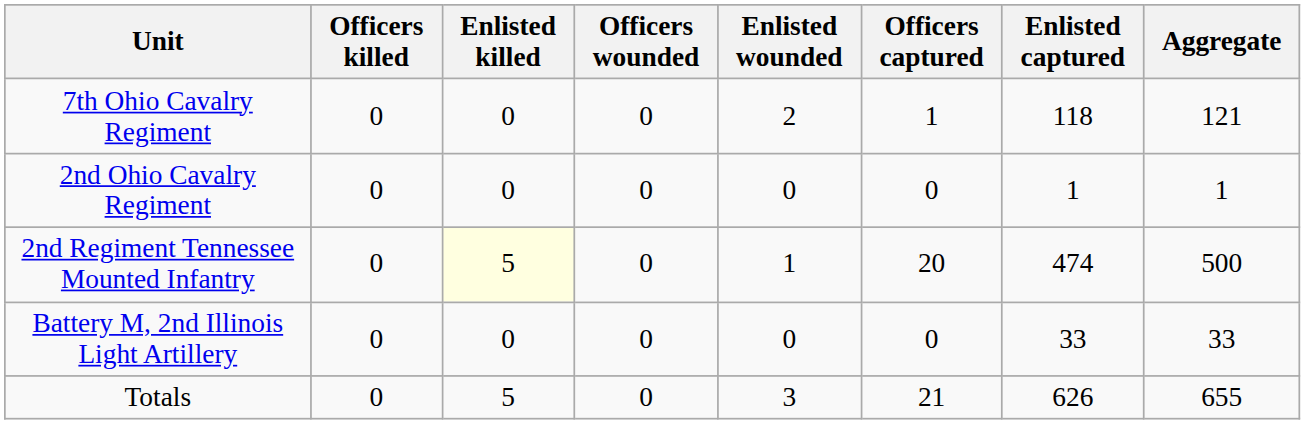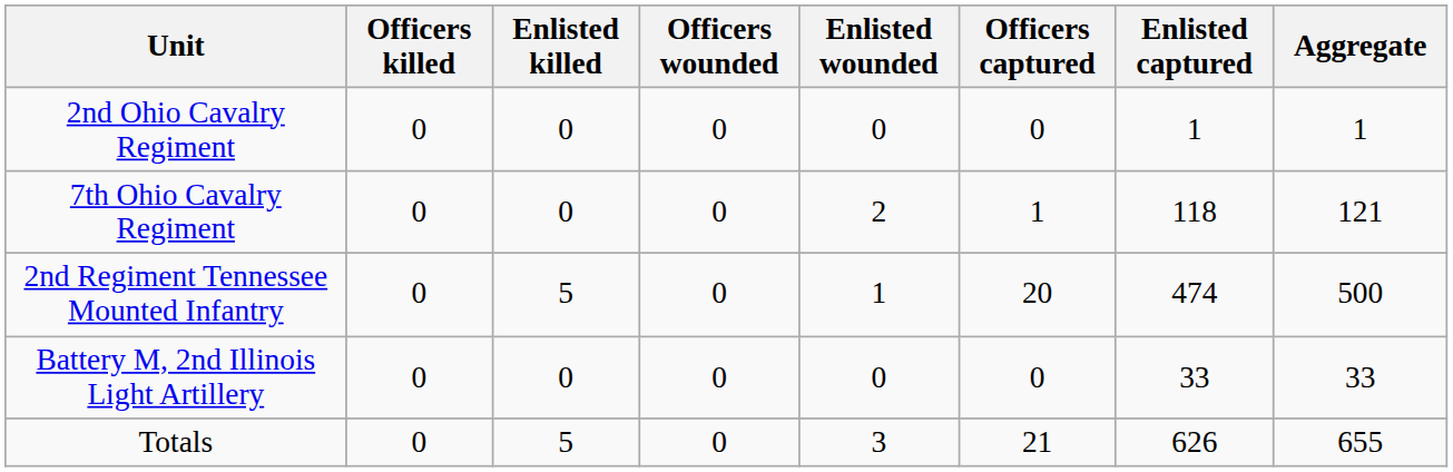rows swapped: 2nd Ohio Cavalry Regiment <-> 7th Ohio Cavalry Regiment
2nd Regiment Tennessee Mounted Infantry | Enlisted killed: lightyellow background -> no background
